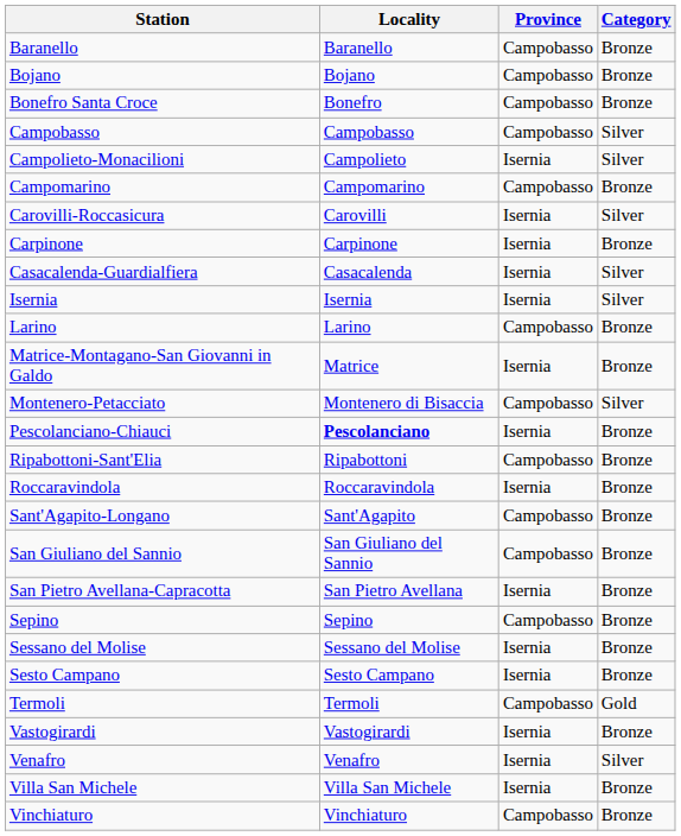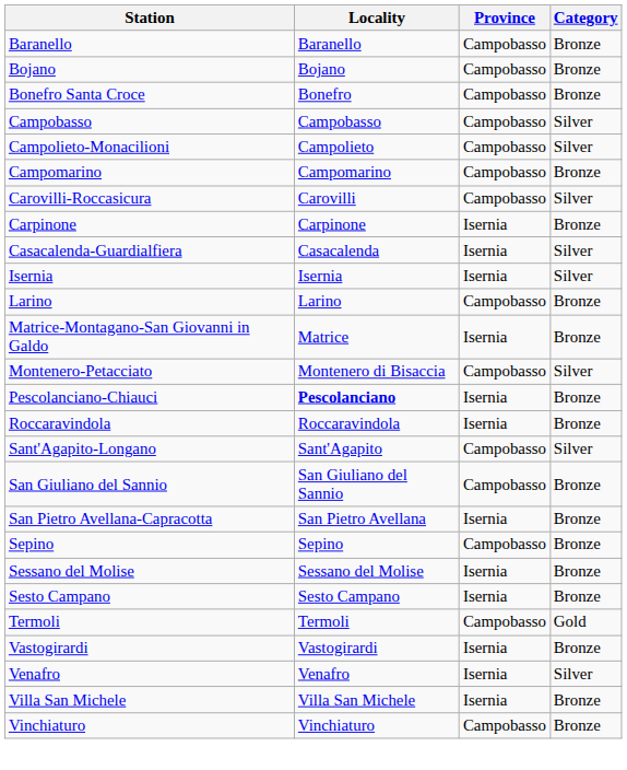Campolieto-Monacilioni | Province: Isernia -> Campobasso
Carovilli-Roccasicura | Province: Isernia -> Campobasso
- row: Ripabottoni-Sant'Elia | Ripabottoni | Campobasso | Bronze
Sant'Agapito-Longano | Category: Bronze -> Silver
